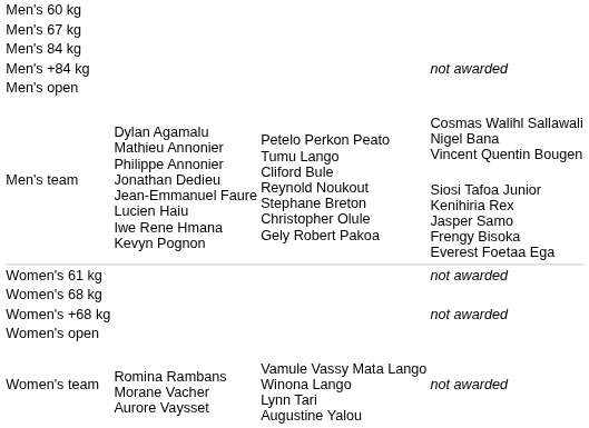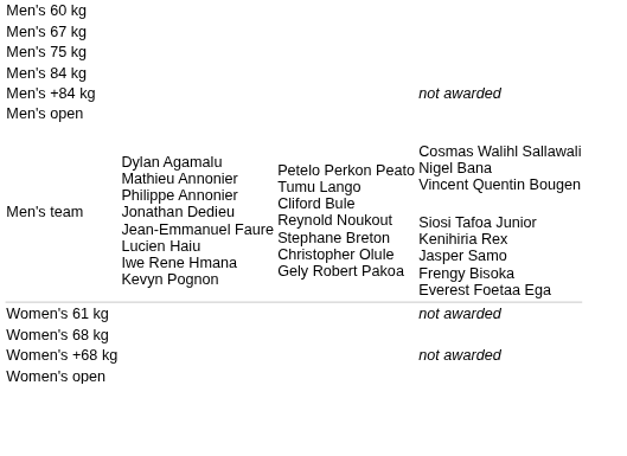+ row: Men's 75 kg
- row: Women's team | Romina Rambans Morane Vacher Aurore Vaysset | Vamule Vassy Mata Lango Winona Lango Lynn Tari Augustine Yalou | not awarded
